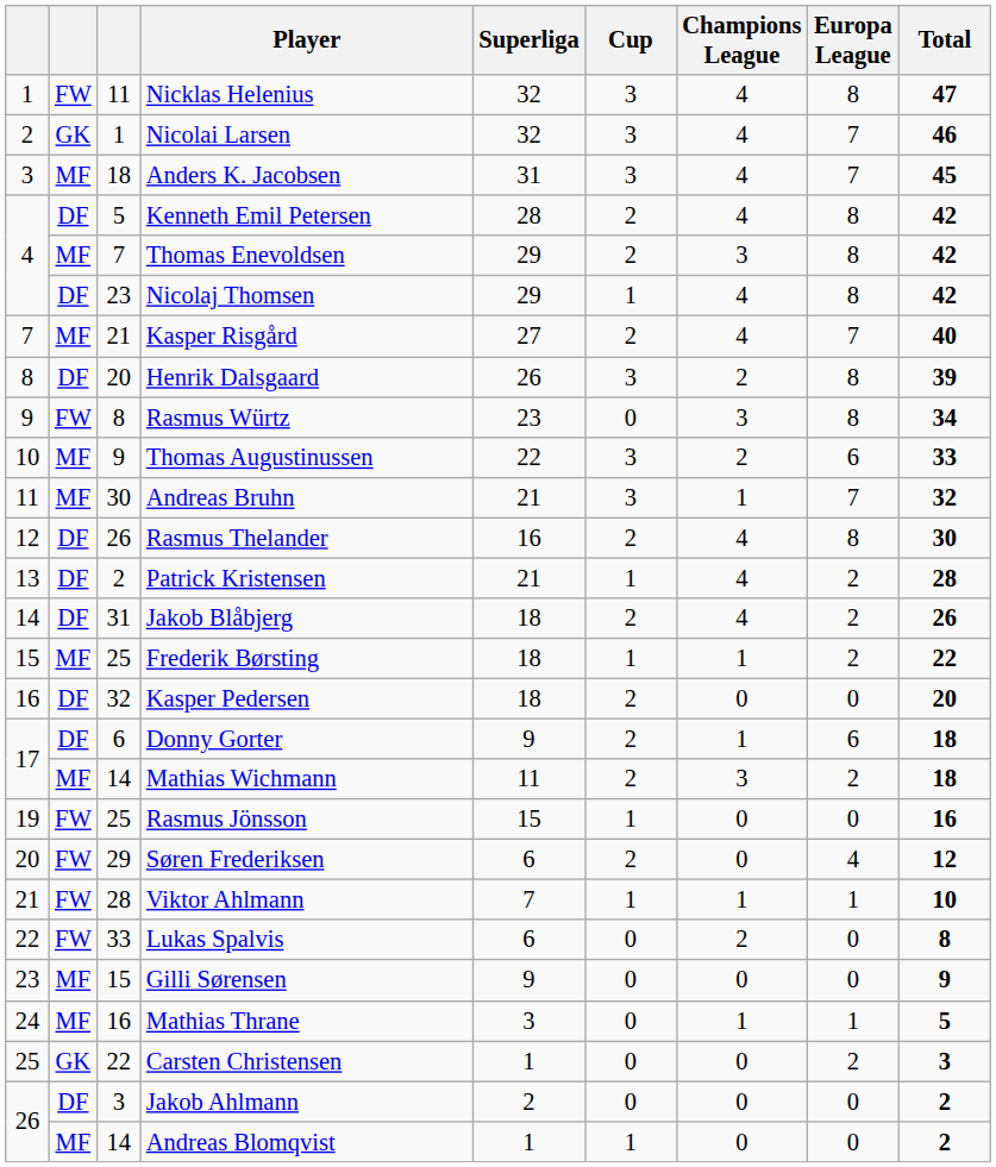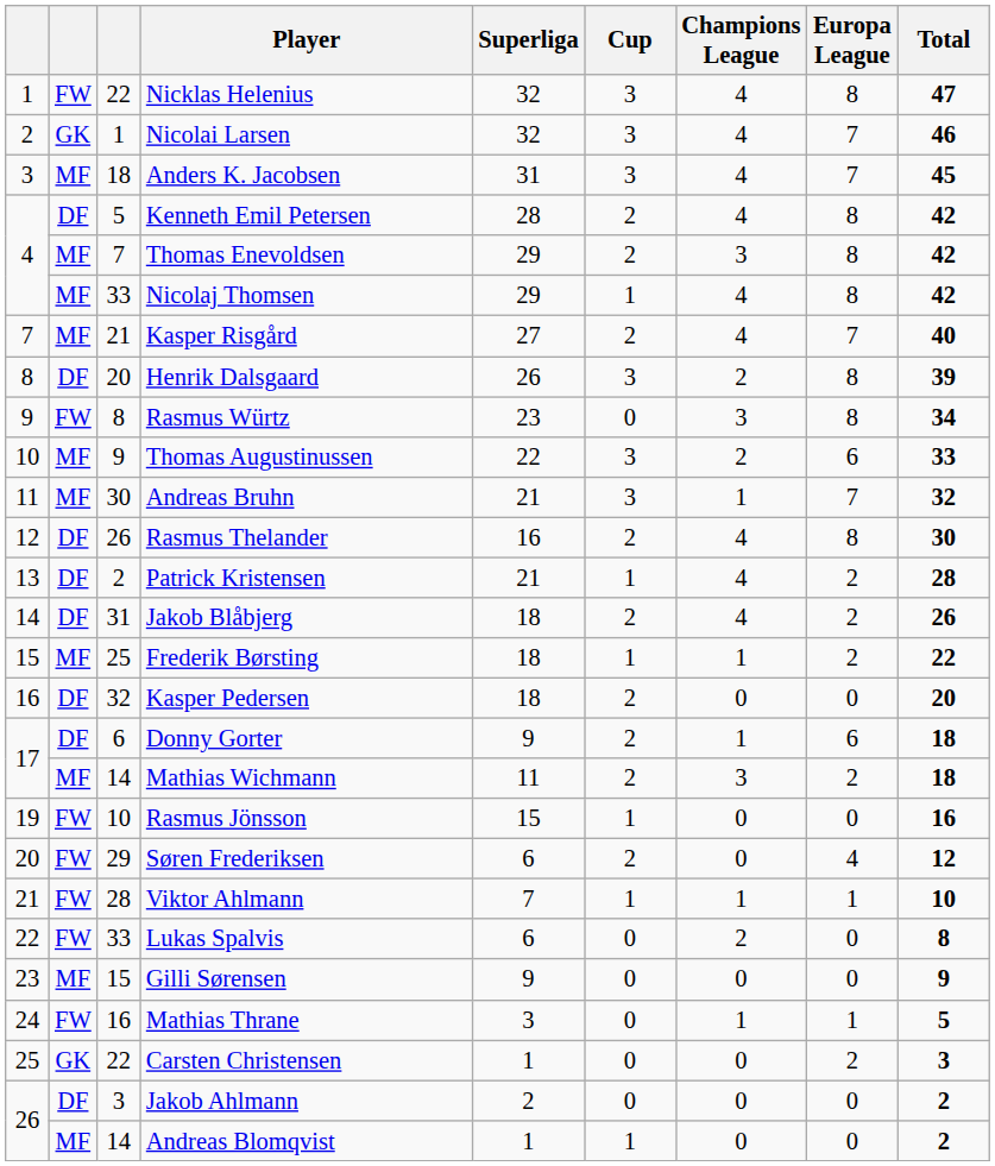Nicklas Helenius | column 3: 11 -> 22
Nicolaj Thomsen | column 2: DF -> MF
Nicolaj Thomsen | column 3: 23 -> 33
Rasmus Jönsson | column 3: 25 -> 10
Mathias Thrane | column 2: MF -> FW
